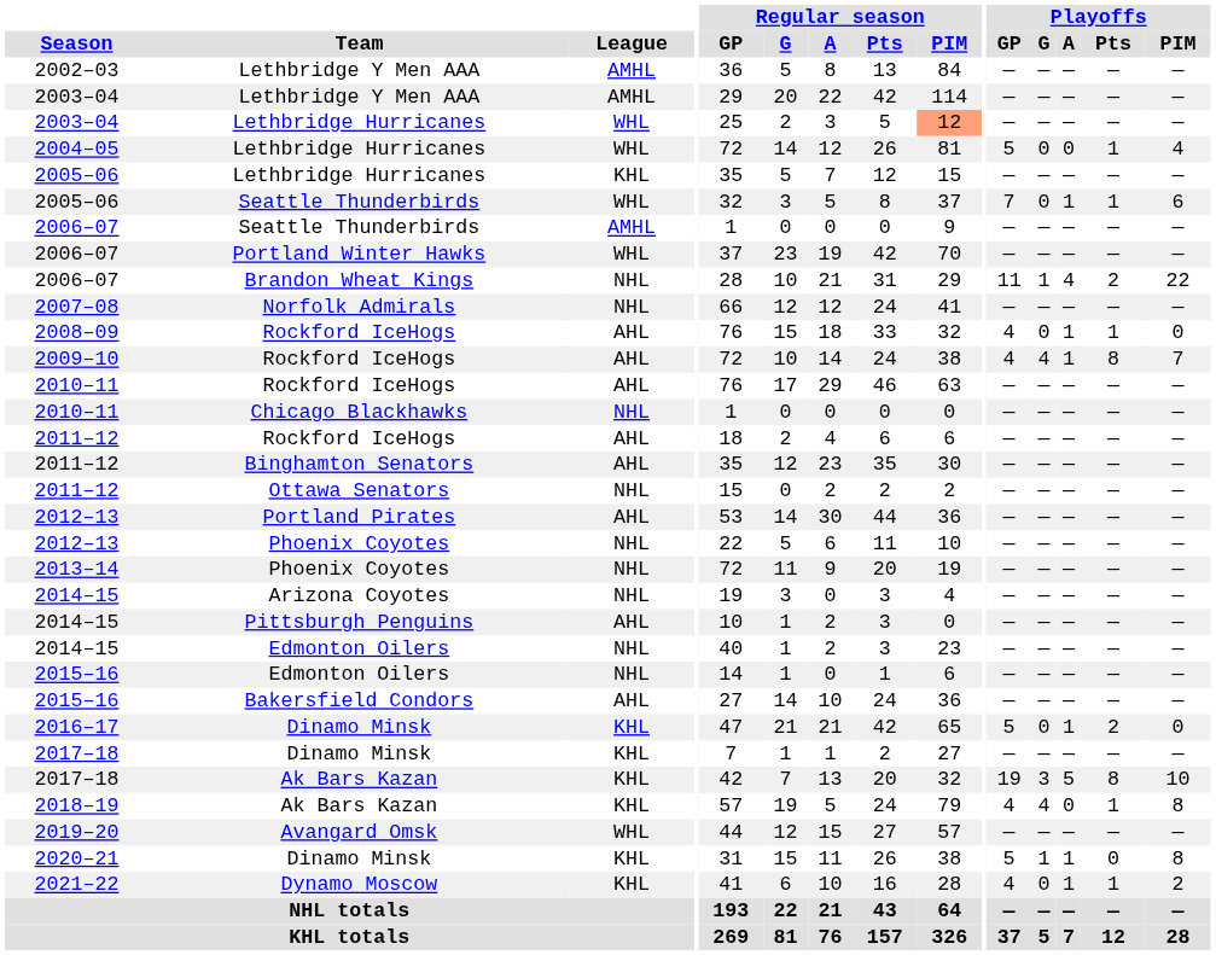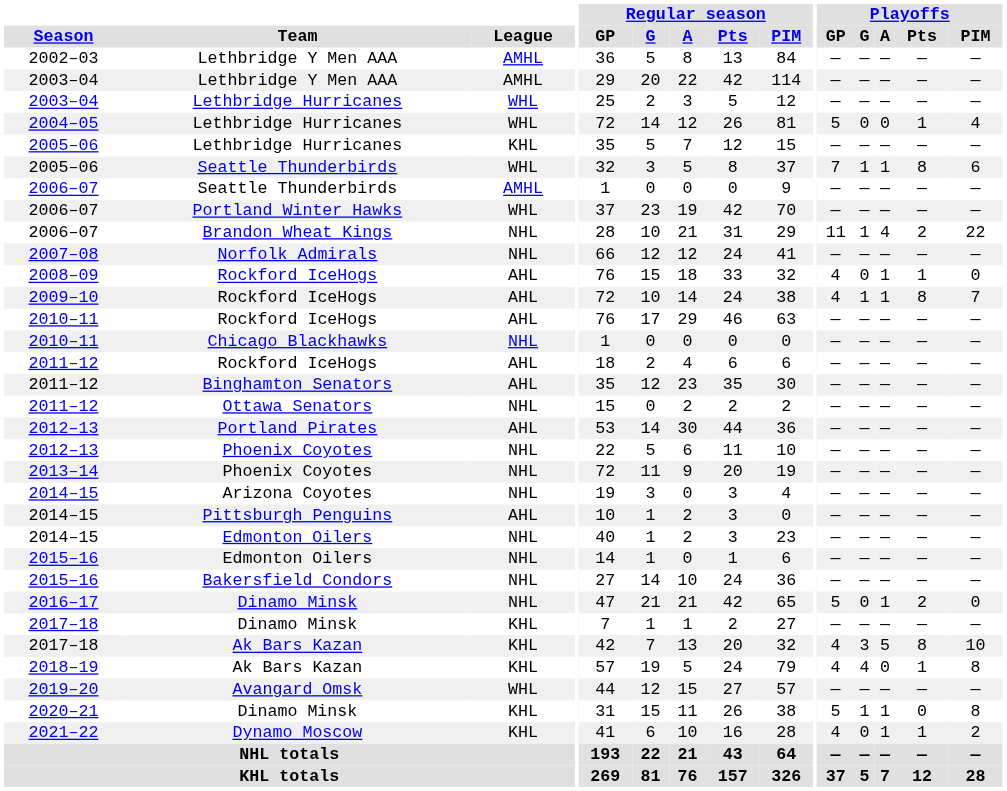2003–04 / Lethbridge Hurricanes | Regular season / PIM: lightsalmon background -> no background
2005–06 / Seattle Thunderbirds | Playoffs / G: 0 -> 1
2005–06 / Seattle Thunderbirds | Playoffs / Pts: 1 -> 8
2009–10 | Playoffs / G: 4 -> 1
2015–16 / Bakersfield Condors | League: AHL -> NHL
2016–17 | League: KHL -> NHL
2017–18 / Ak Bars Kazan | Playoffs / GP: 19 -> 4
